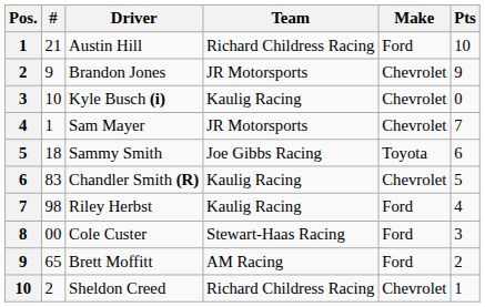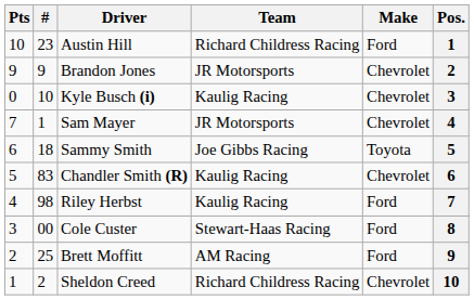columns swapped: Pos. <-> Pts
Austin Hill | #: 21 -> 23
Brett Moffitt | #: 65 -> 25
